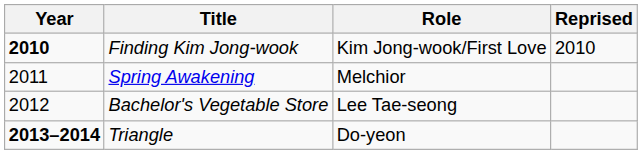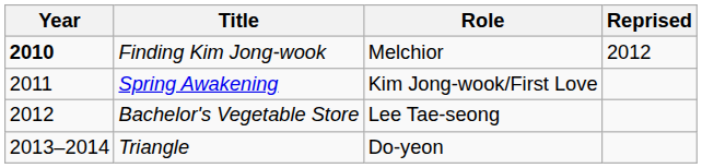Finding Kim Jong-wook | Role: Kim Jong-wook/First Love -> Melchior
Finding Kim Jong-wook | Reprised: 2010 -> 2012
Spring Awakening | Role: Melchior -> Kim Jong-wook/First Love
Triangle | Year: bold -> normal
